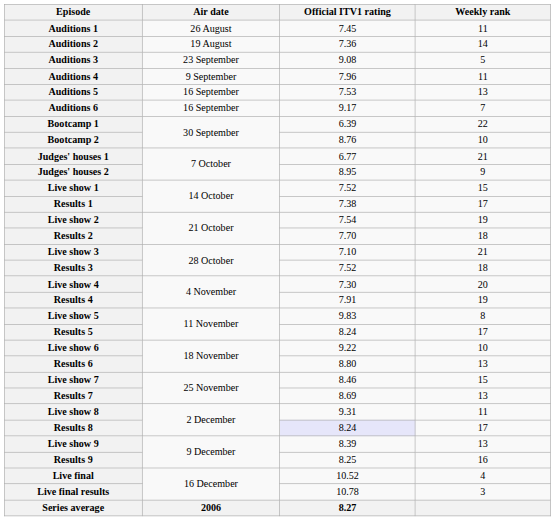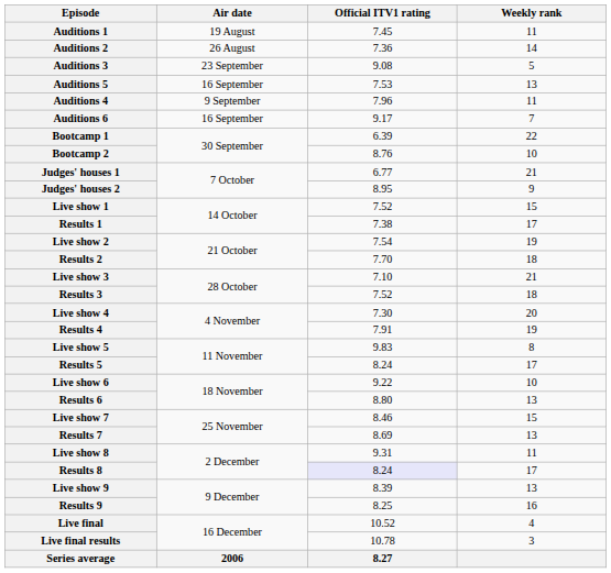Auditions 1 | Air date: 26 August -> 19 August
Auditions 2 | Air date: 19 August -> 26 August
rows swapped: Auditions 4 <-> Auditions 5
